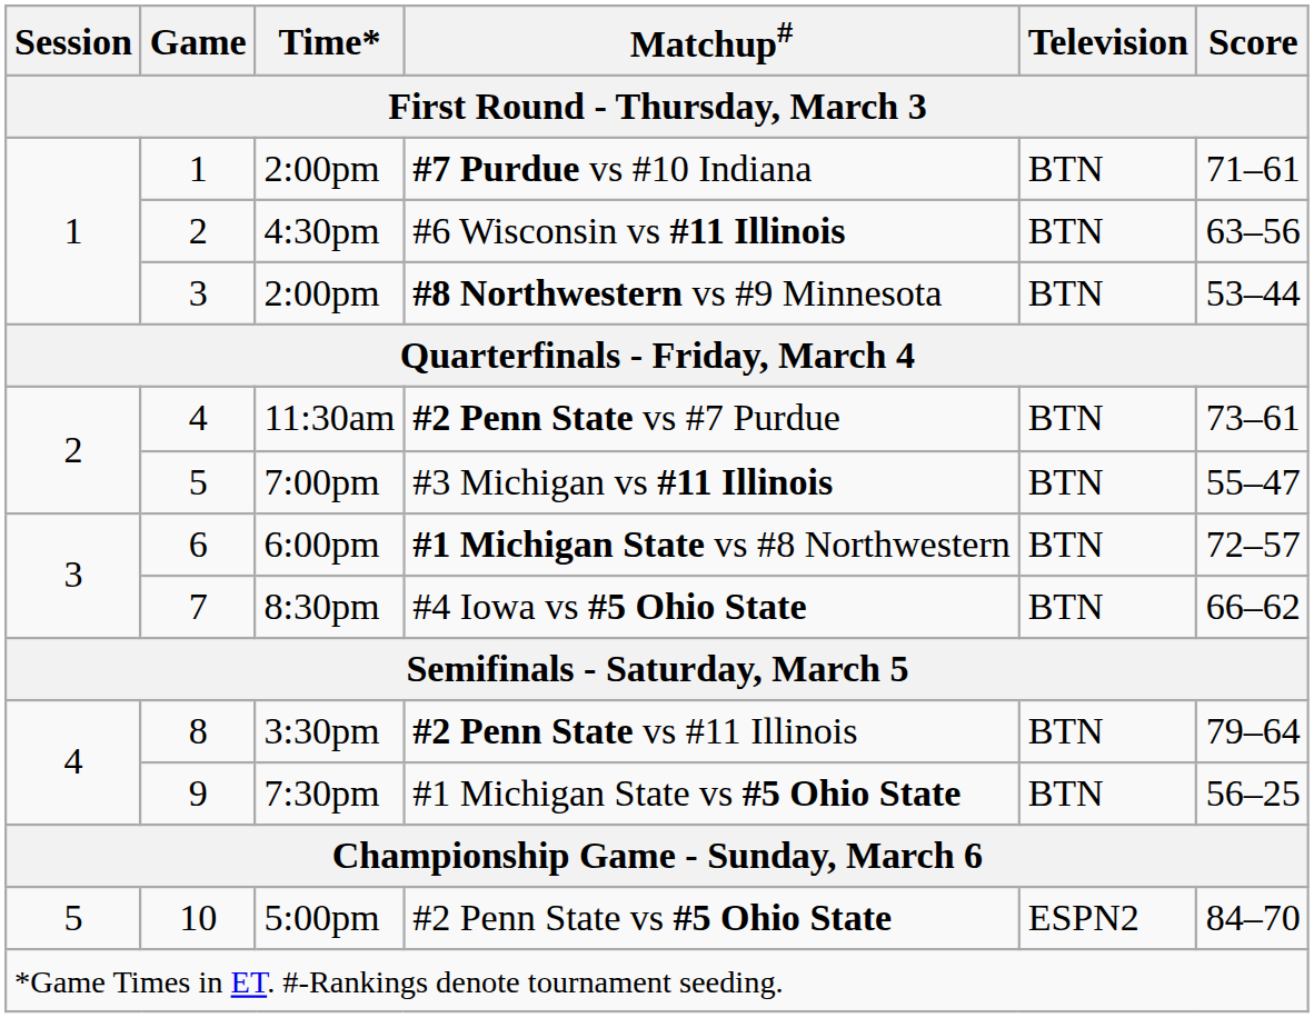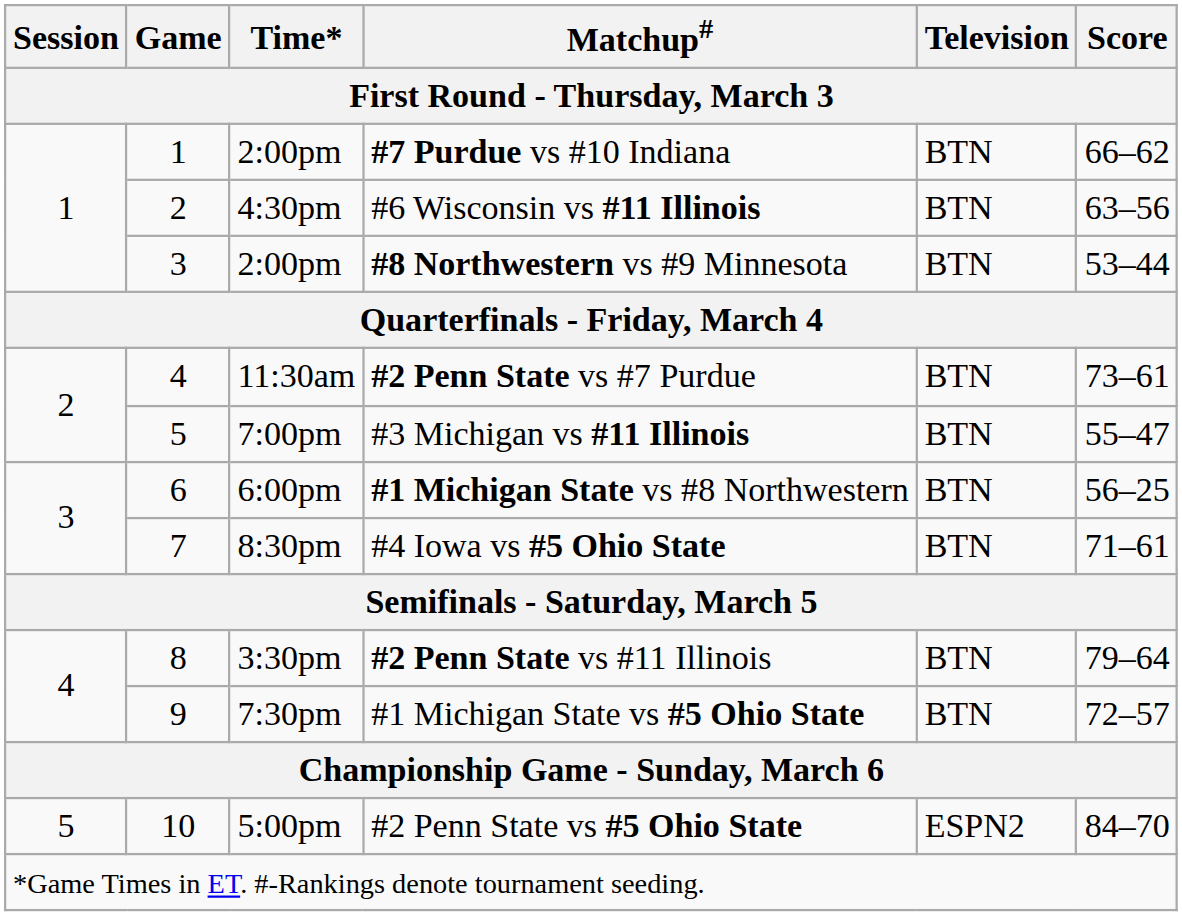#7 Purdue vs #10 Indiana | Score: 71–61 -> 66–62
#1 Michigan State vs #8 Northwestern | Score: 72–57 -> 56–25
#4 Iowa vs #5 Ohio State | Score: 66–62 -> 71–61
#1 Michigan State vs #5 Ohio State | Score: 56–25 -> 72–57
